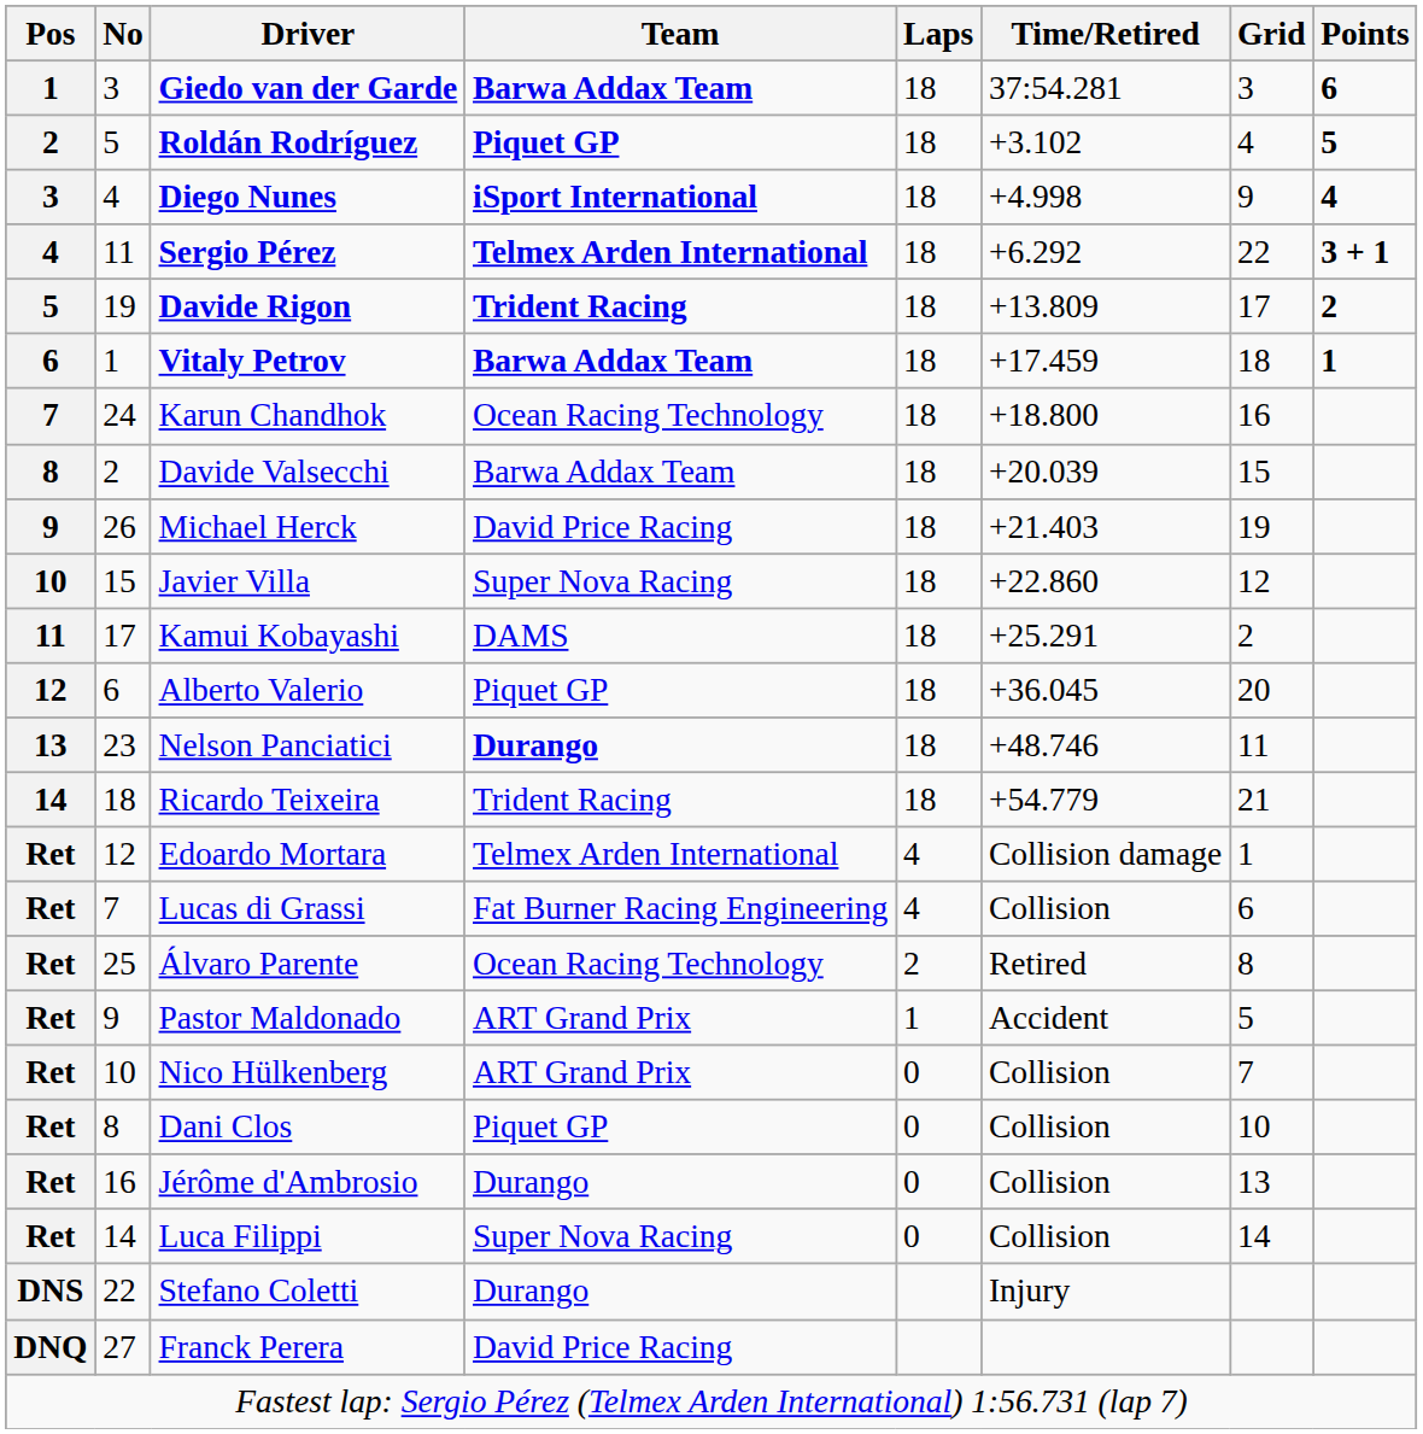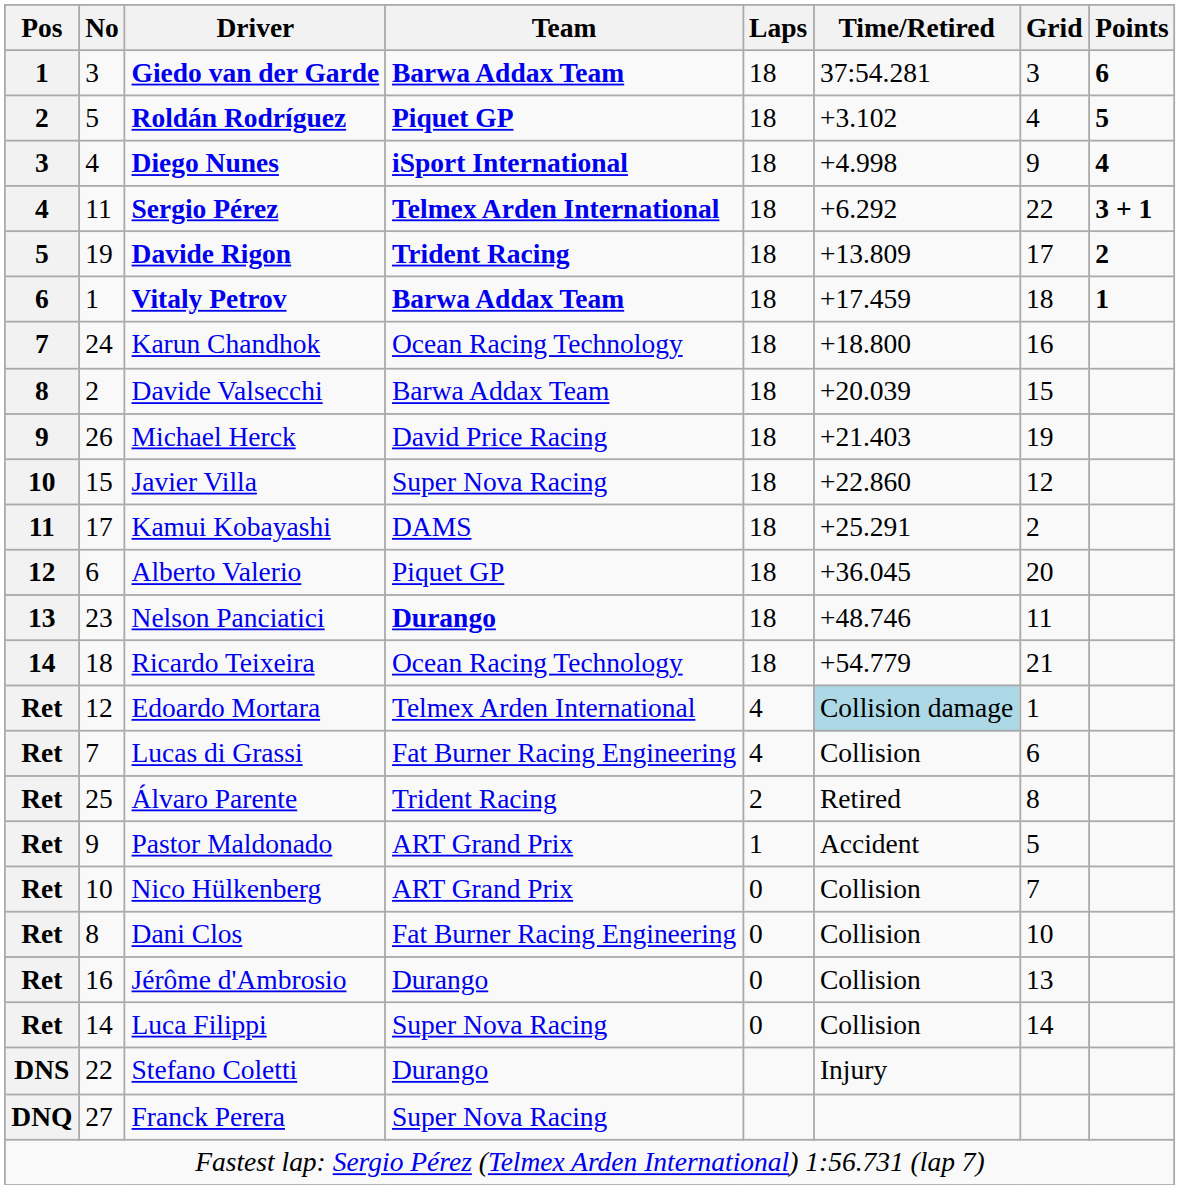Ricardo Teixeira | Team: Trident Racing -> Ocean Racing Technology
Edoardo Mortara | Time/Retired: no background -> lightblue background
Álvaro Parente | Team: Ocean Racing Technology -> Trident Racing
Dani Clos | Team: Piquet GP -> Fat Burner Racing Engineering
Franck Perera | Team: David Price Racing -> Super Nova Racing
